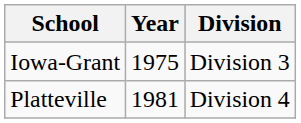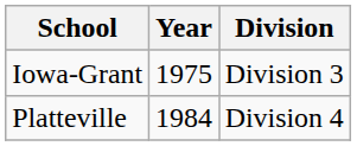Platteville | Year: 1981 -> 1984
